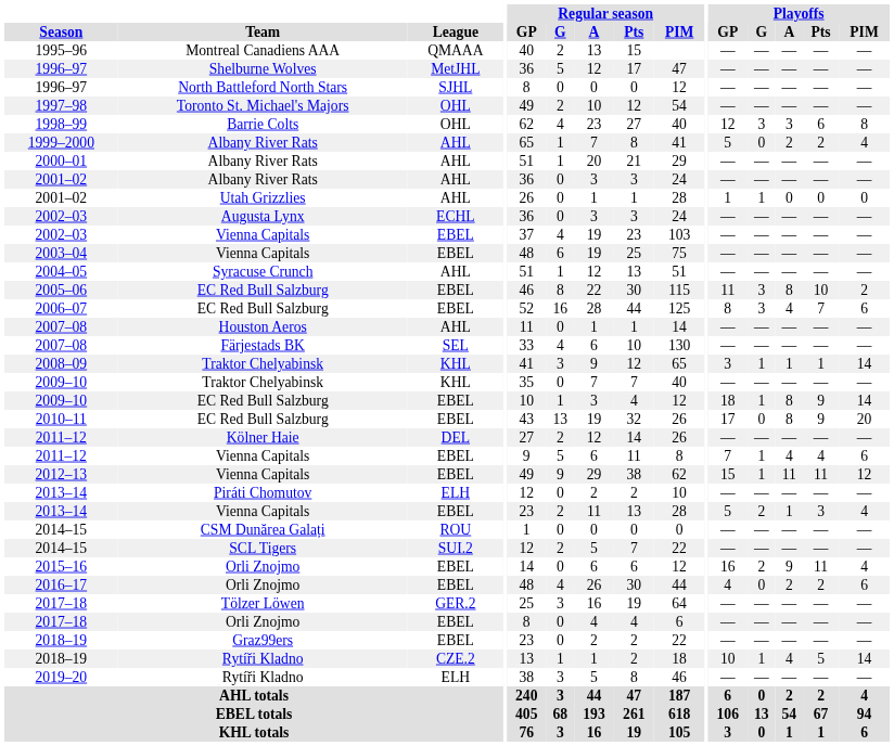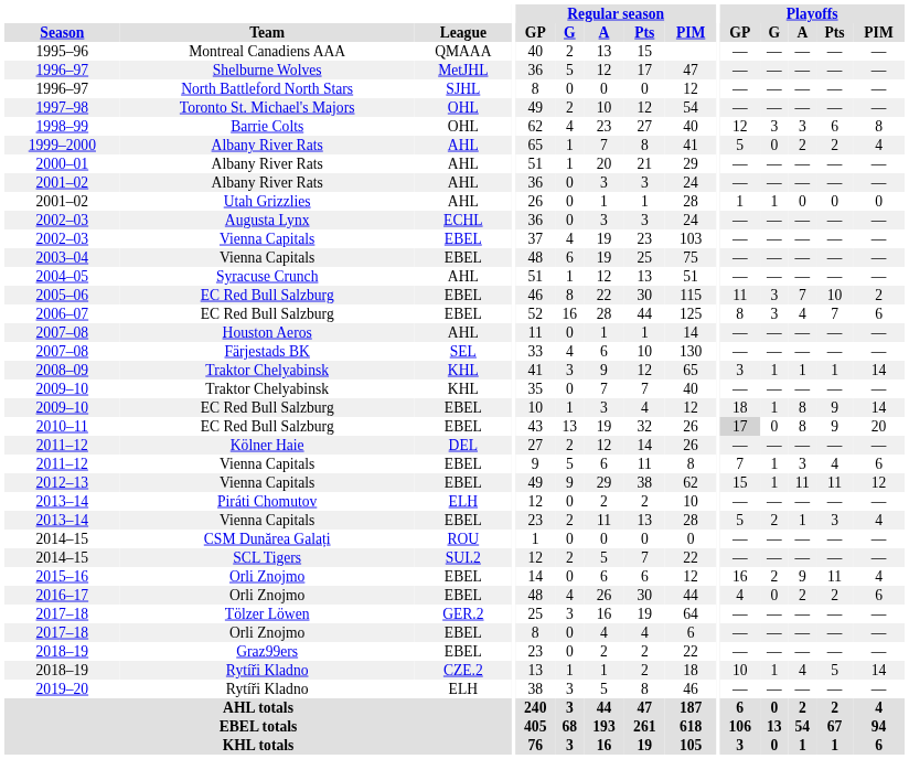2005–06 | Playoffs / A: 8 -> 7
2010–11 | Playoffs / GP: no background -> lightgrey background
2011–12 / Vienna Capitals | Playoffs / A: 4 -> 3
